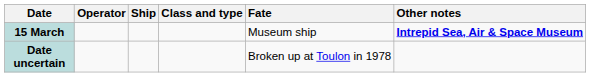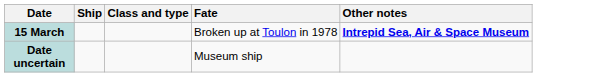- column: Operator
15 March | Fate: Museum ship -> Broken up at Toulon in 1978
Date uncertain | Fate: Broken up at Toulon in 1978 -> Museum ship
